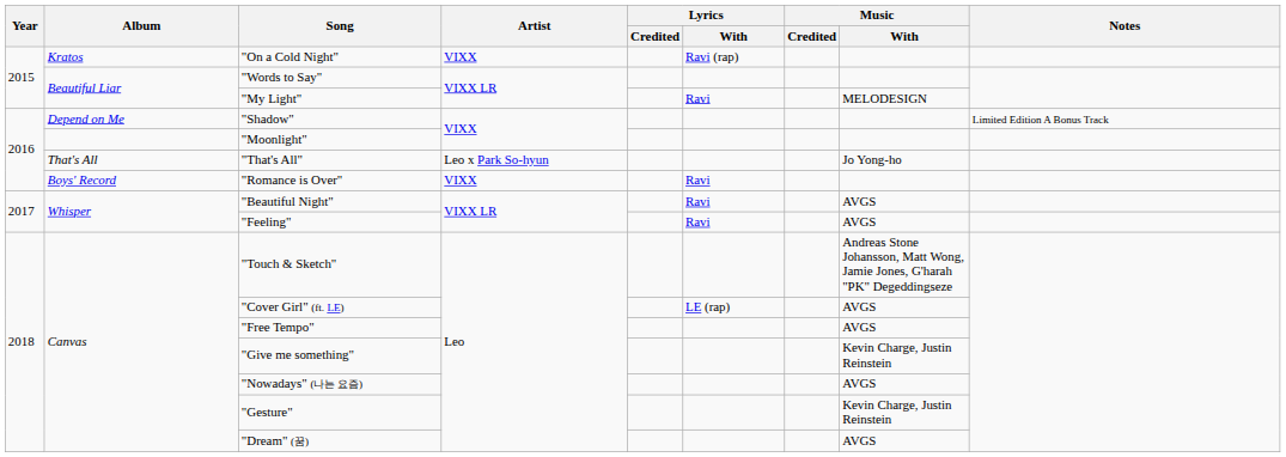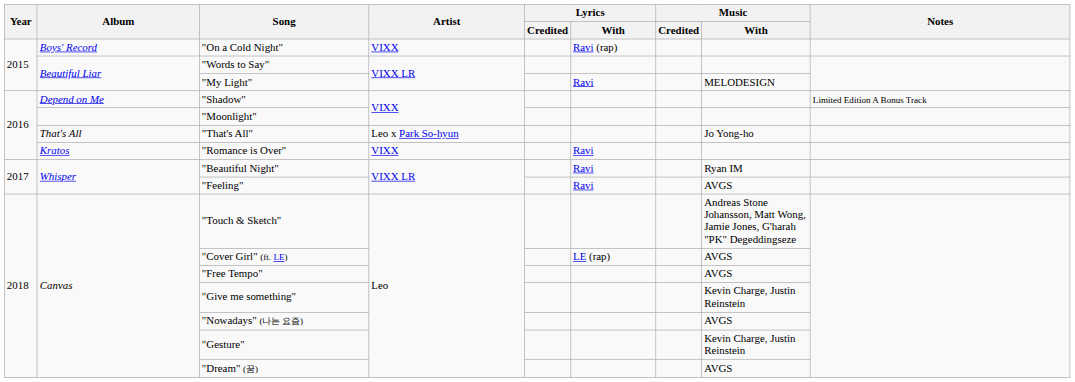"On a Cold Night" | Album: Kratos -> Boys' Record
"Romance is Over" | Album: Boys' Record -> Kratos
"Beautiful Night" | Music / With: AVGS -> Ryan IM
